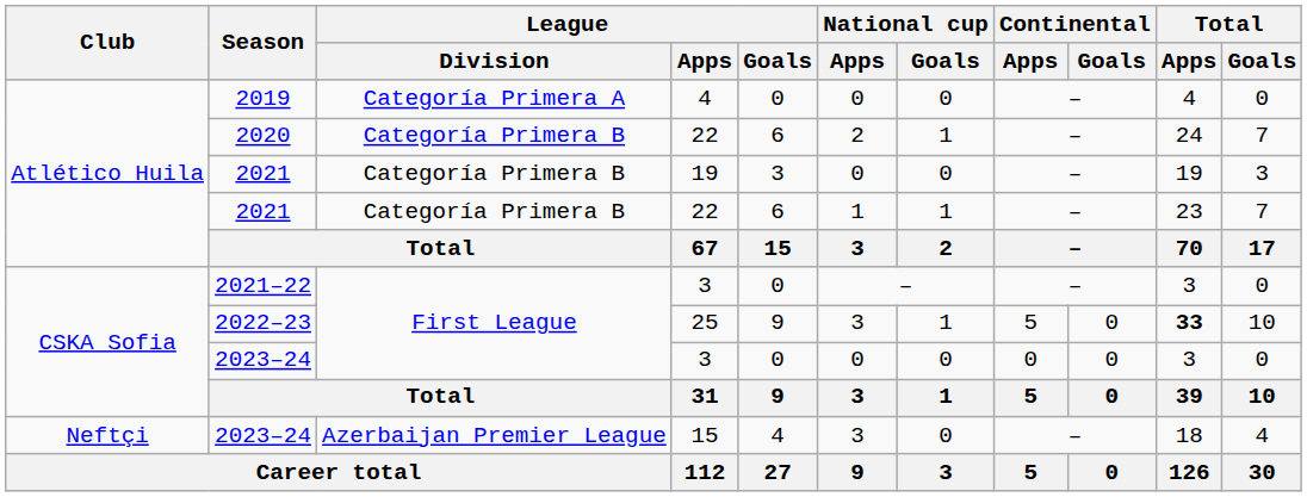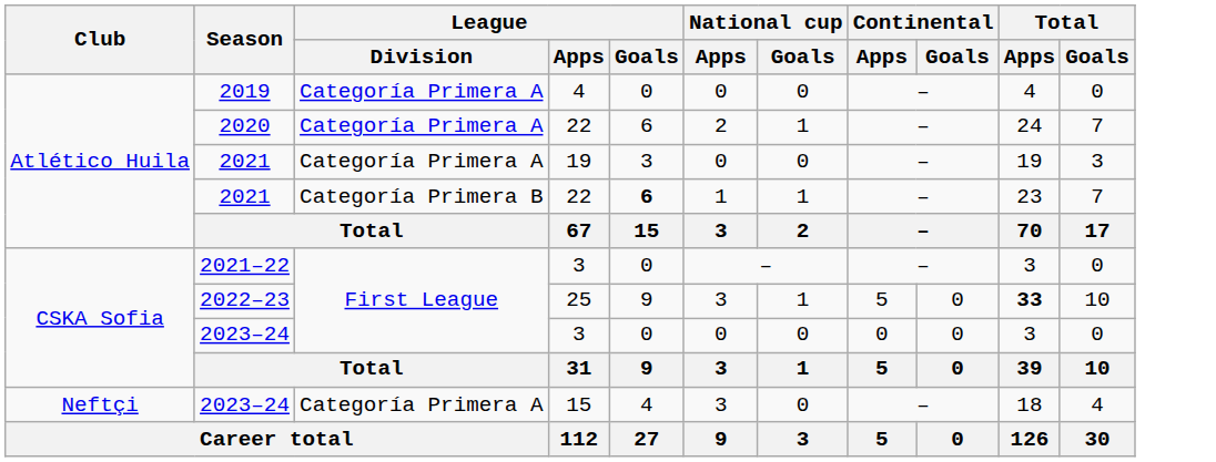2020 | League / Division: Categoría Primera B -> Categoría Primera A
2021 / 19 | League / Division: Categoría Primera B -> Categoría Primera A
2021 / 22 | League / Goals: normal -> bold
2023–24 / 15 | League / Division: Azerbaijan Premier League -> Categoría Primera A
